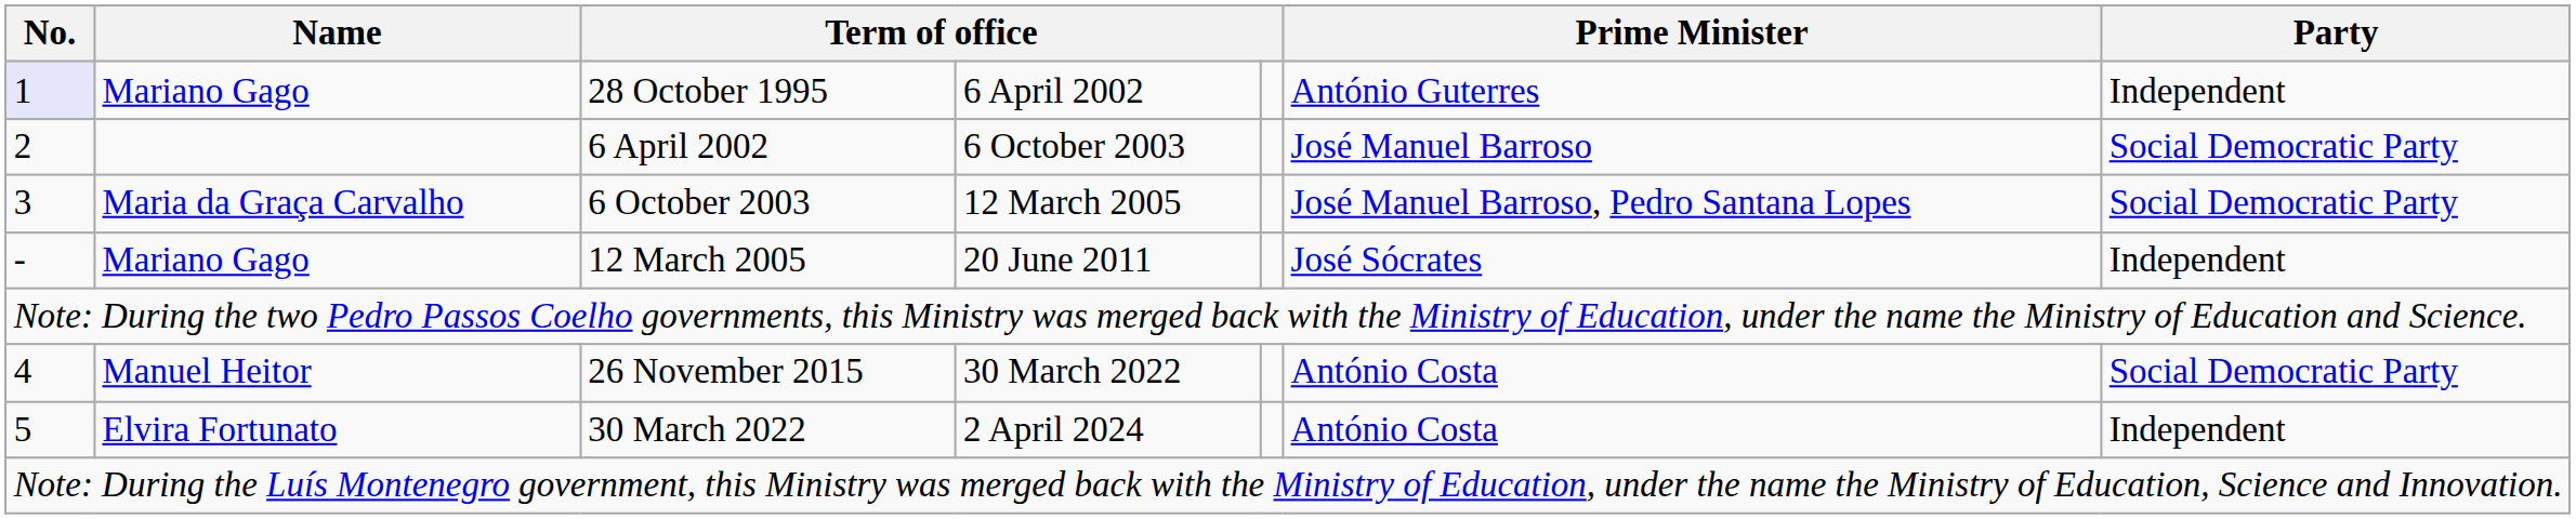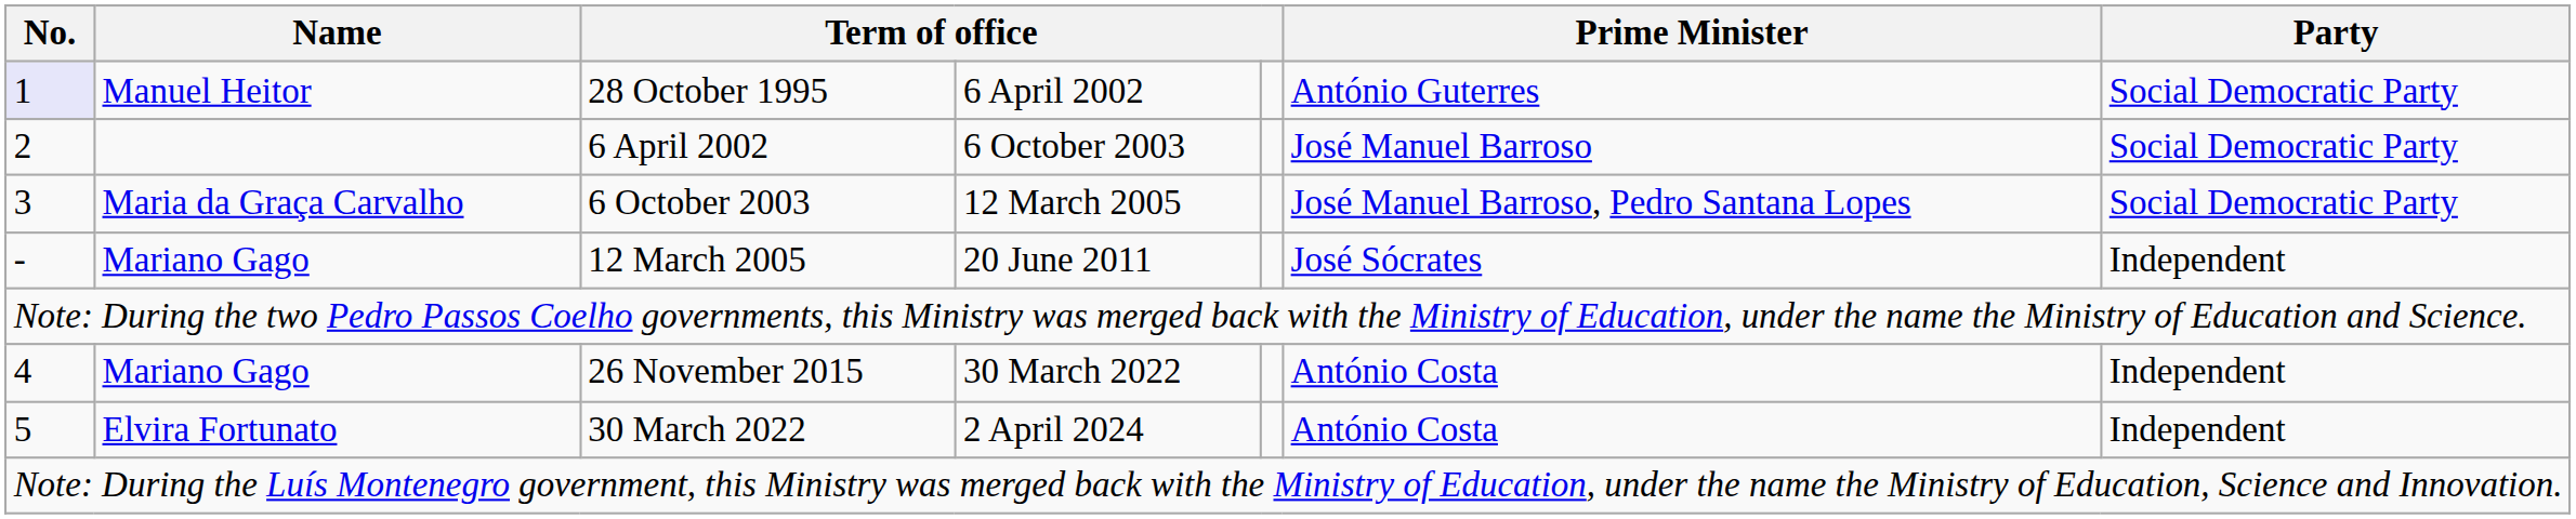28 October 1995 | Name: Mariano Gago -> Manuel Heitor
28 October 1995 | Party: Independent -> Social Democratic Party
26 November 2015 | Name: Manuel Heitor -> Mariano Gago
26 November 2015 | Party: Social Democratic Party -> Independent
